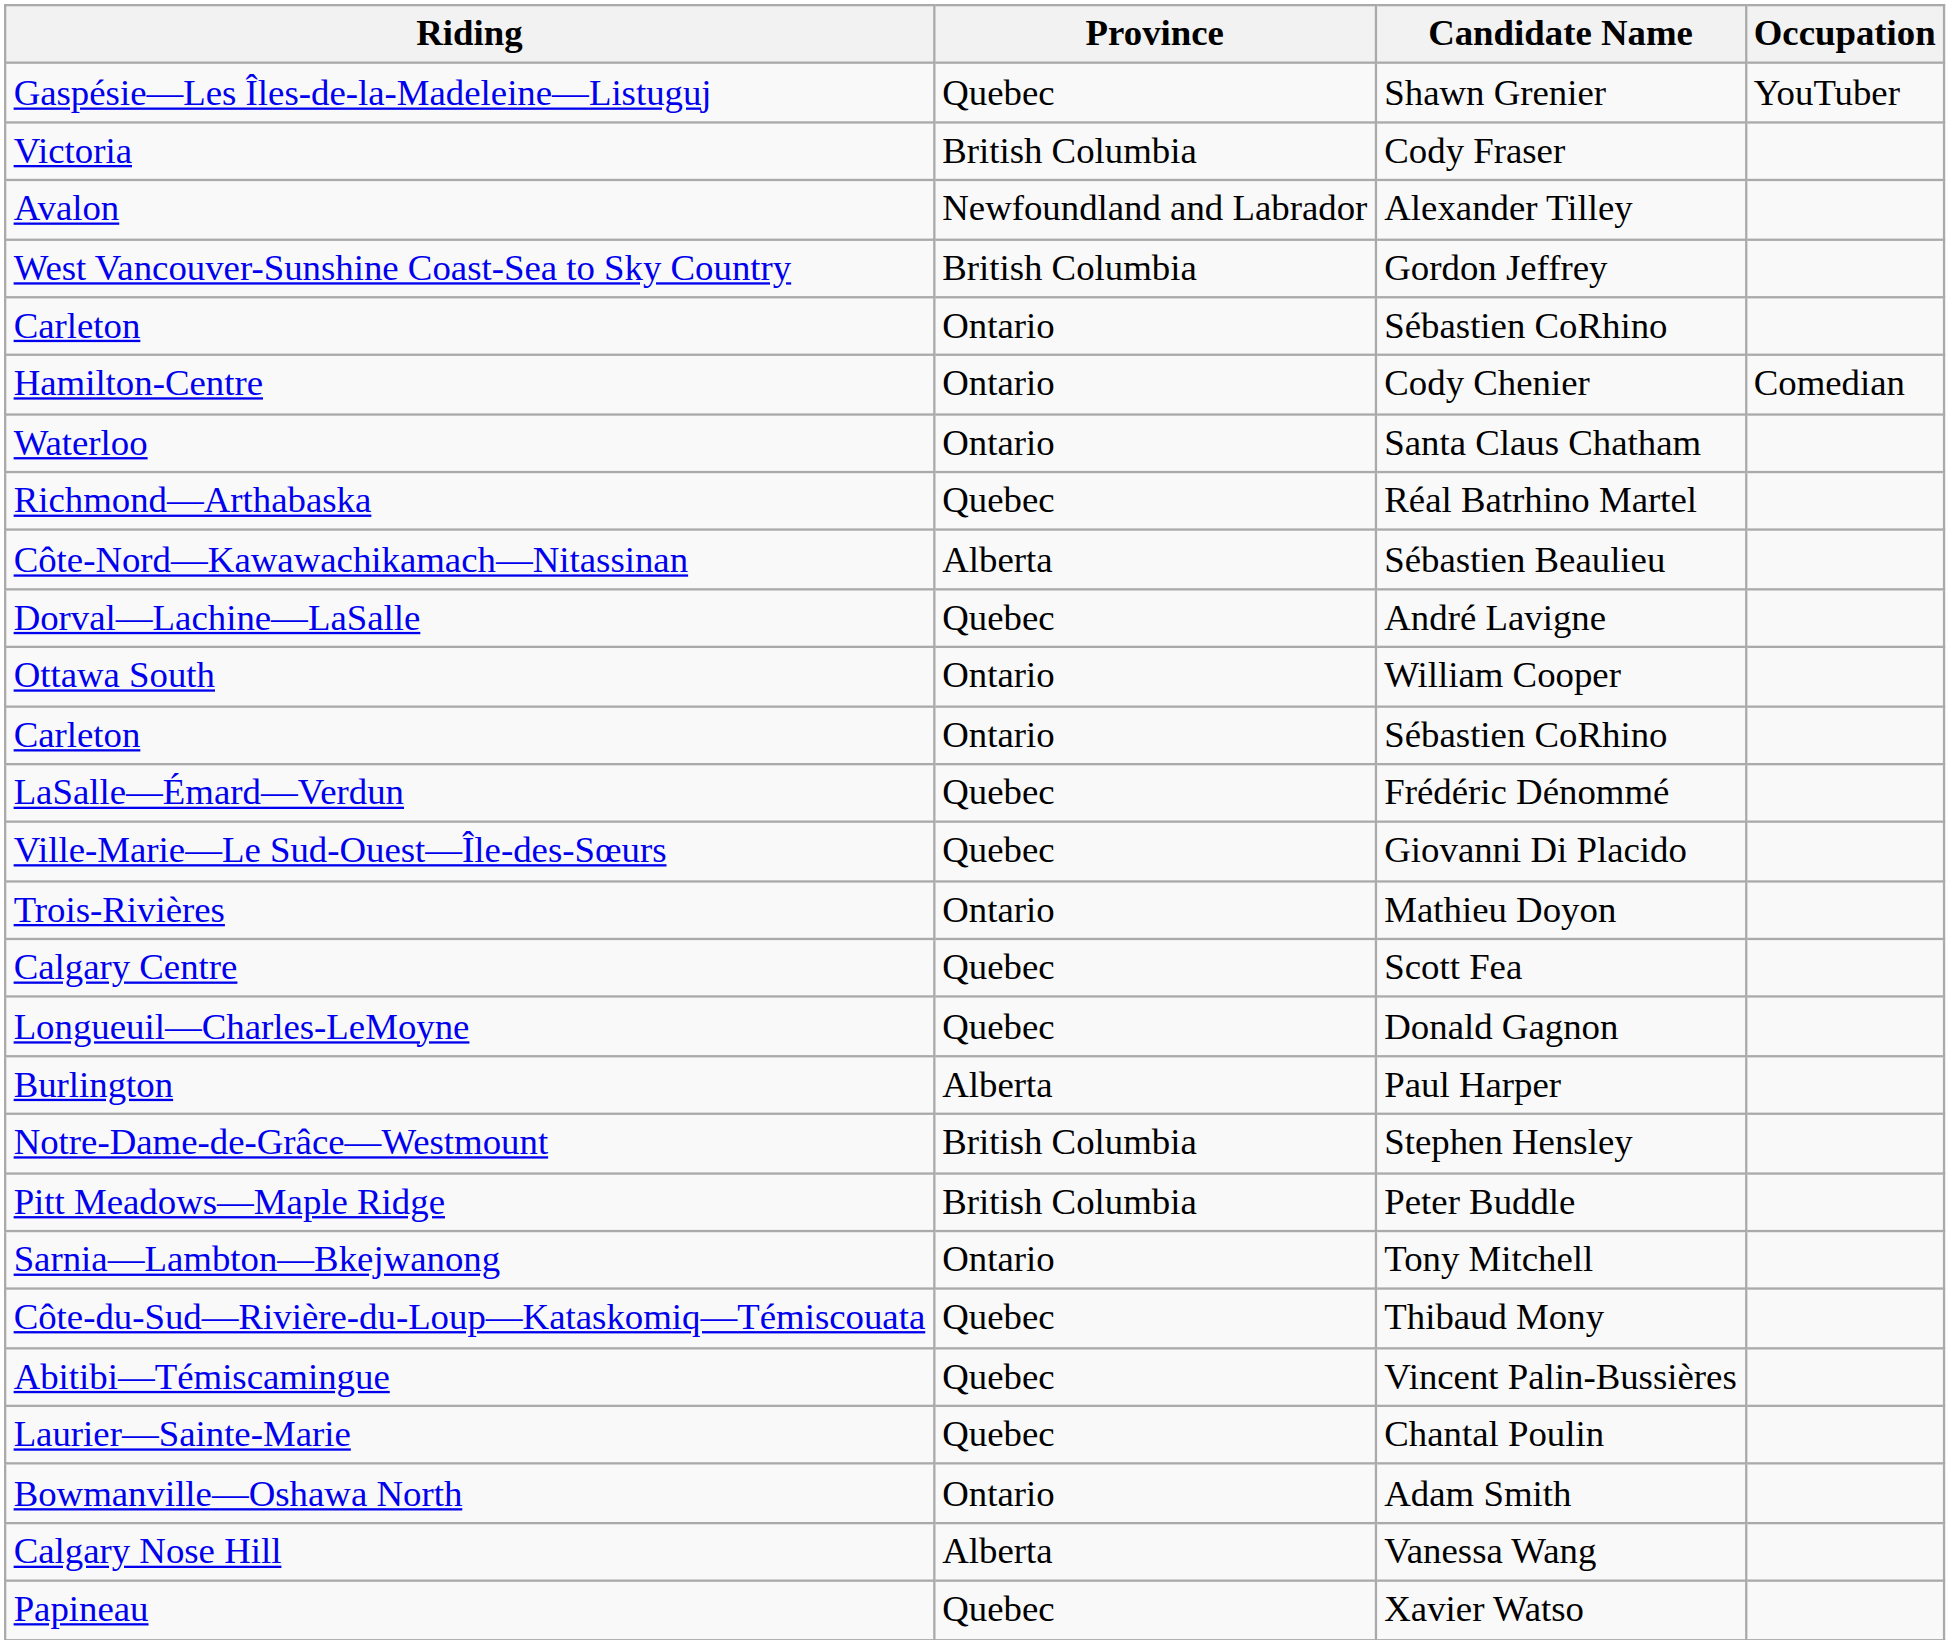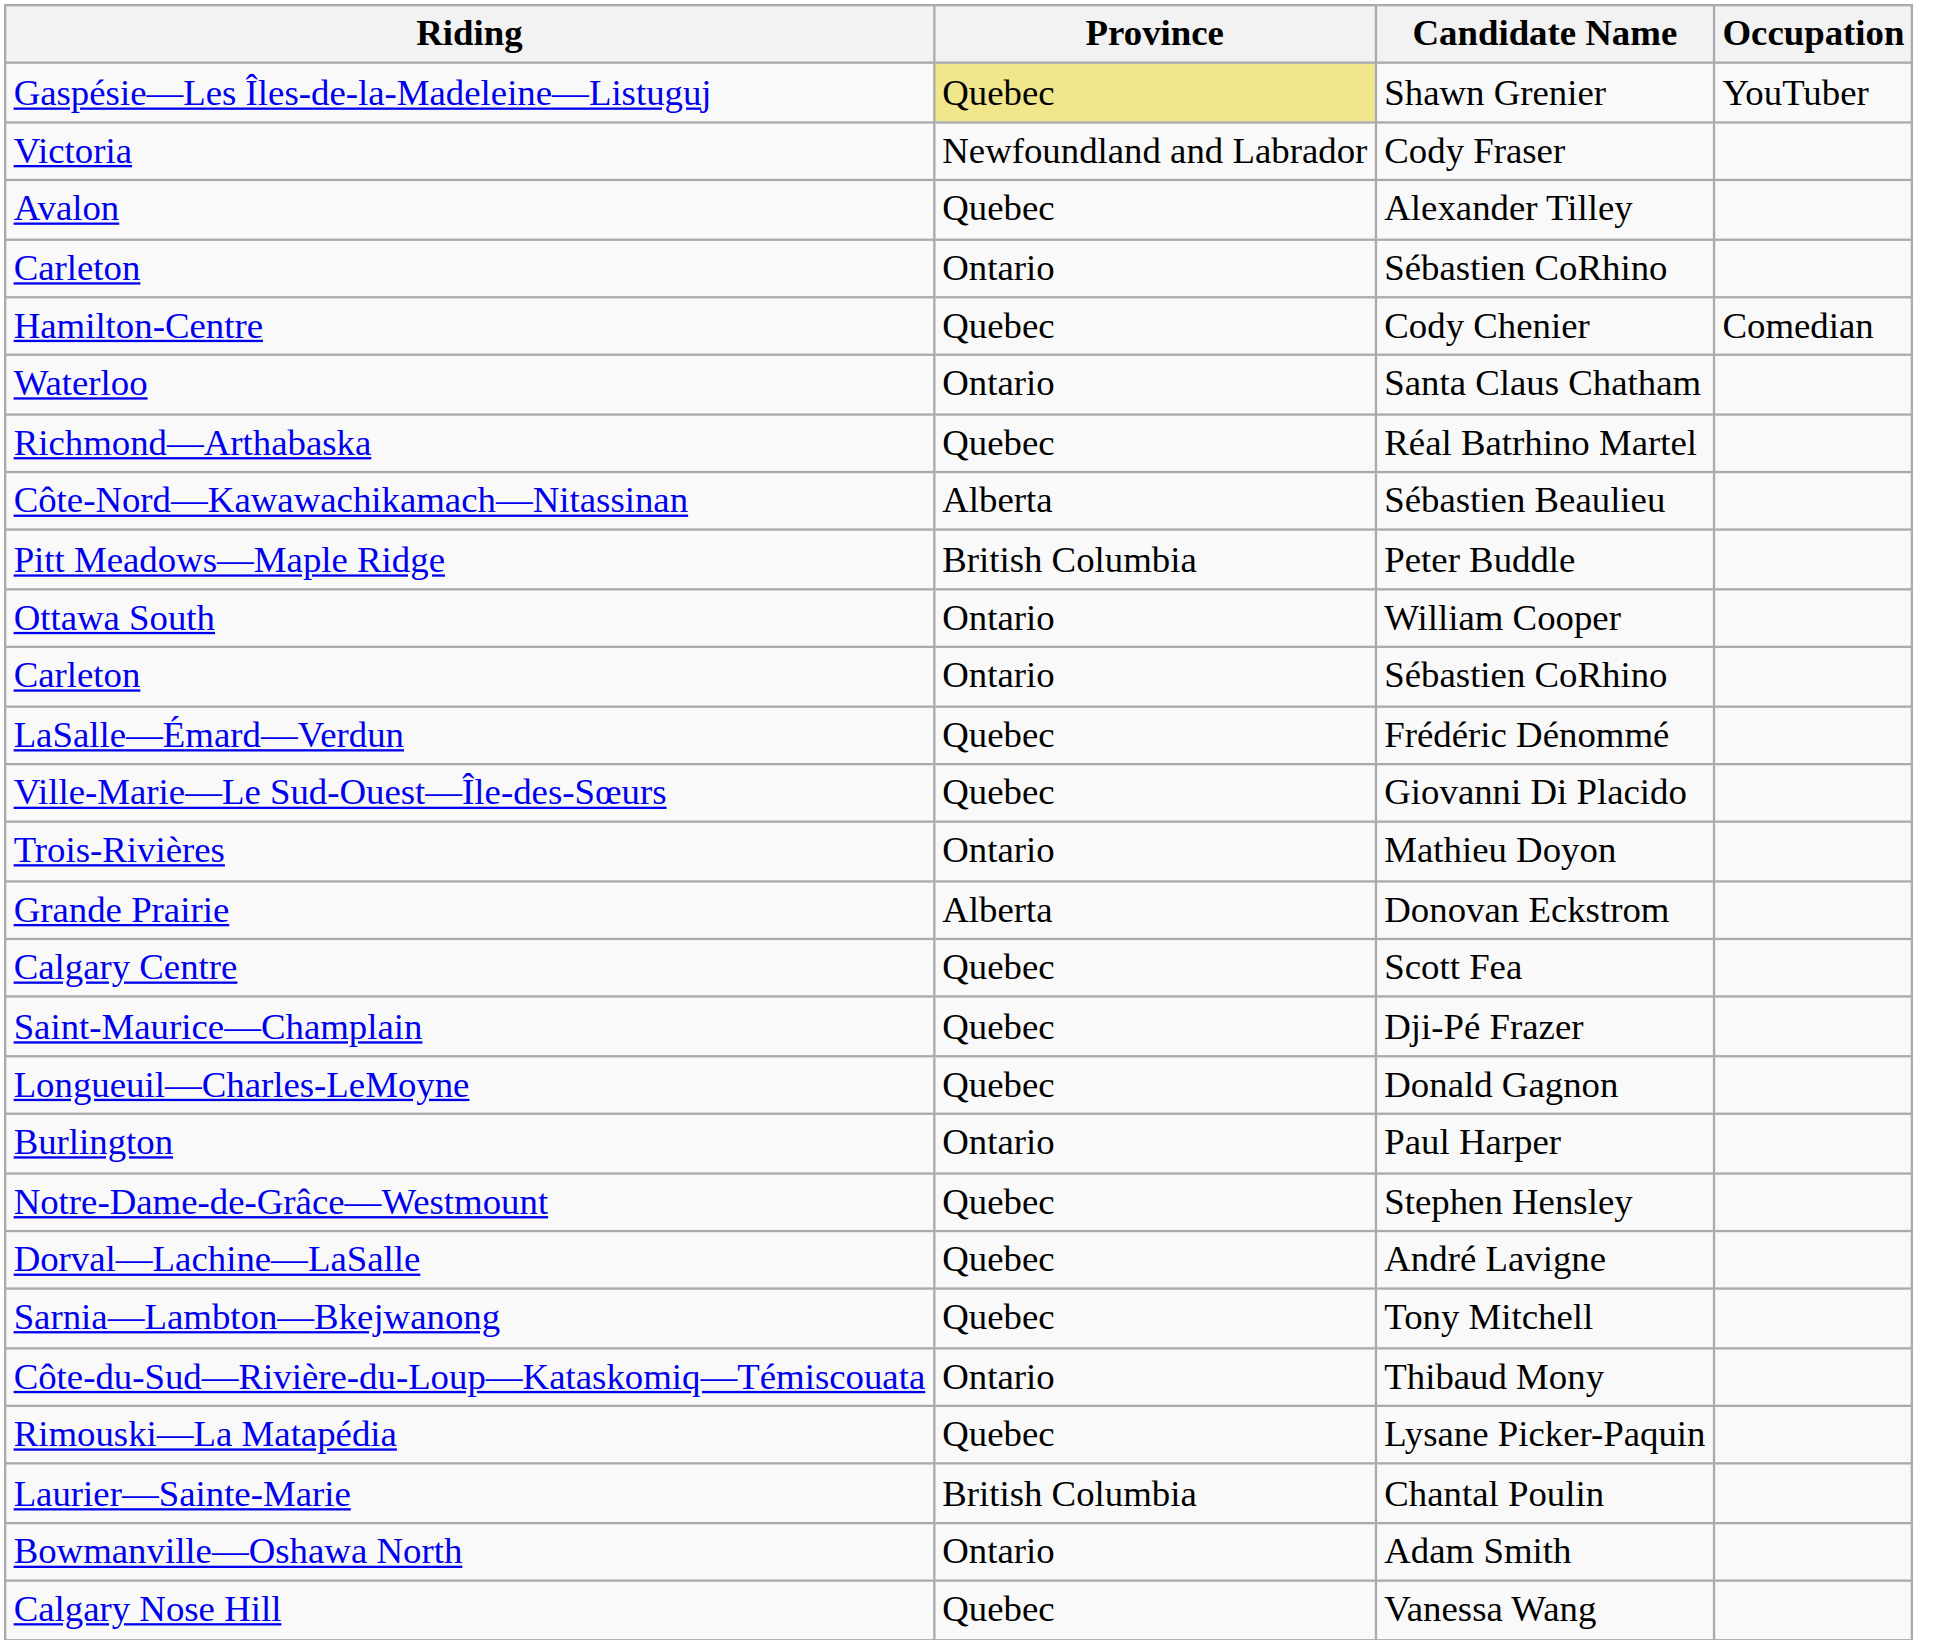Gaspésie—Les Îles-de-la-Madeleine—Listuguj | Province: no background -> khaki background
Victoria | Province: British Columbia -> Newfoundland and Labrador
Avalon | Province: Newfoundland and Labrador -> Quebec
- row: West Vancouver-Sunshine Coast-Sea to Sky Country | British Columbia | Gordon Jeffrey
Hamilton-Centre | Province: Ontario -> Quebec
rows swapped: Pitt Meadows—Maple Ridge <-> Dorval—Lachine—LaSalle
+ row: Grande Prairie | Alberta | Donovan Eckstrom
+ row: Saint-Maurice—Champlain | Quebec | Dji-Pé Frazer
Burlington | Province: Alberta -> Ontario
Notre-Dame-de-Grâce—Westmount | Province: British Columbia -> Quebec
Sarnia—Lambton—Bkejwanong | Province: Ontario -> Quebec
Côte-du-Sud—Rivière-du-Loup—Kataskomiq—Témiscouata | Province: Quebec -> Ontario
- row: Abitibi—Témiscamingue | Quebec | Vincent Palin-Bussières
+ row: Rimouski—La Matapédia | Quebec | Lysane Picker-Paquin
Laurier—Sainte-Marie | Province: Quebec -> British Columbia
Calgary Nose Hill | Province: Alberta -> Quebec
- row: Papineau | Quebec | Xavier Watso
